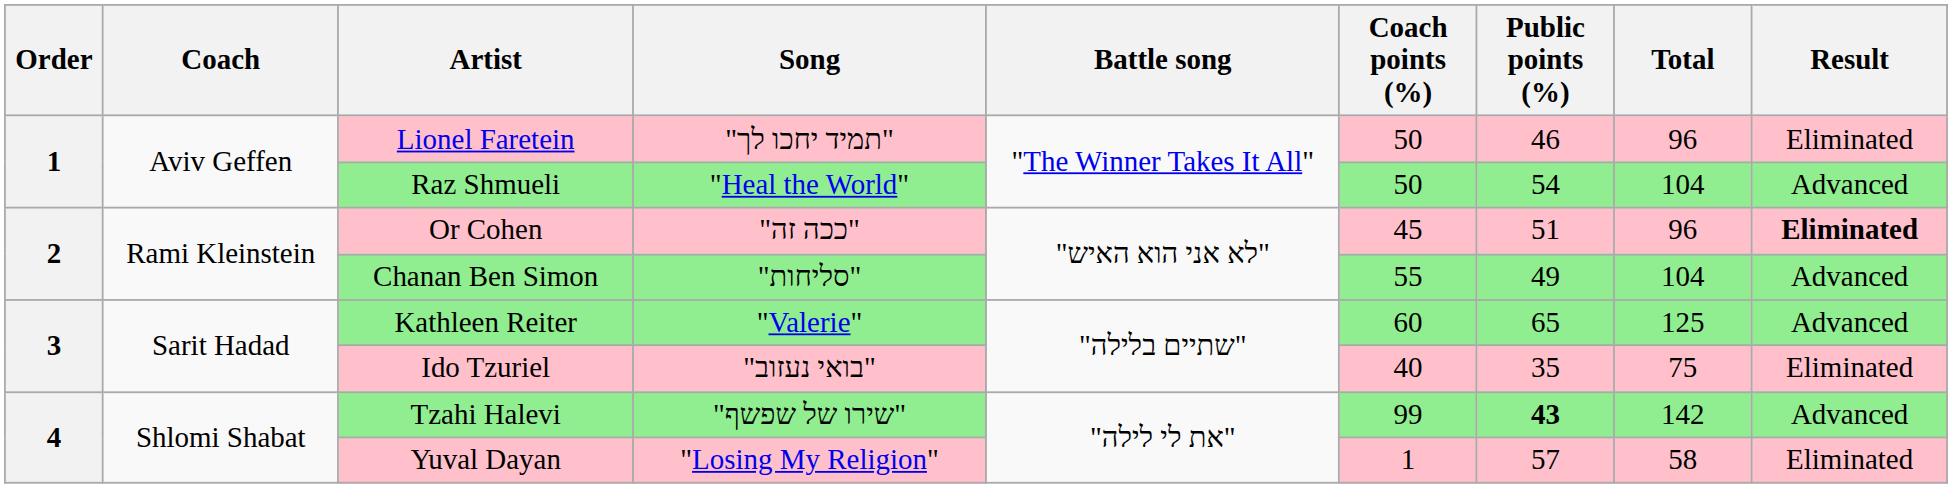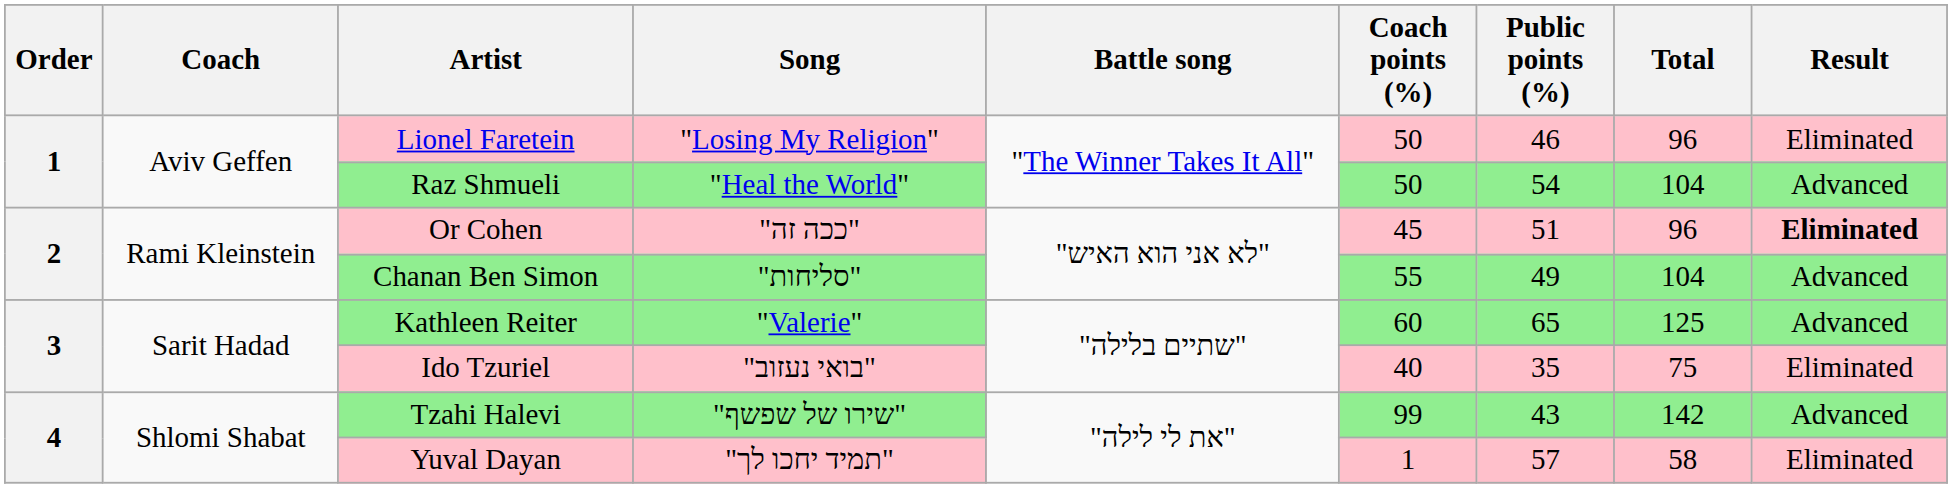Lionel Faretein | Song: "תמיד יחכו לך" -> "Losing My Religion"
Tzahi Halevi | Public points (%): bold -> normal
Yuval Dayan | Song: "Losing My Religion" -> "תמיד יחכו לך"
